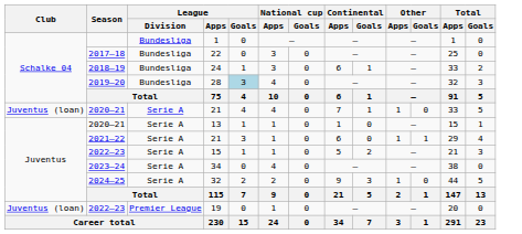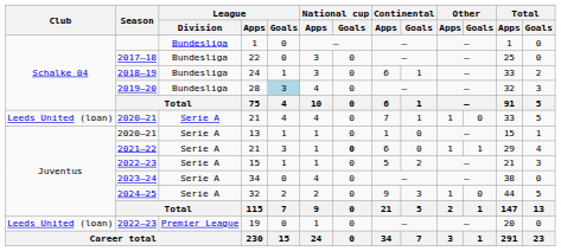2020–21 / 21 | Club: Juventus (loan) -> Leeds United (loan)
2021–22 / 21 | National cup / Goals: normal -> bold
19 | Club: Juventus (loan) -> Leeds United (loan)
